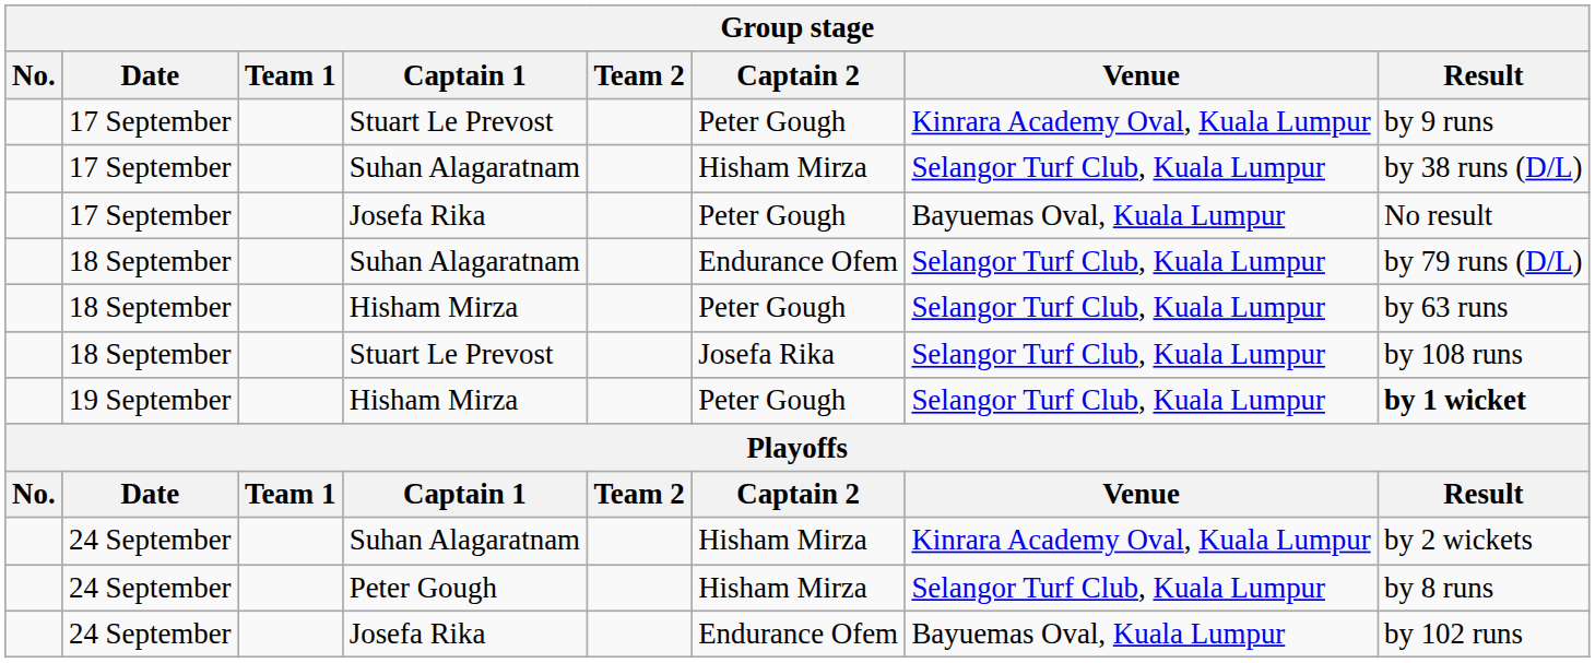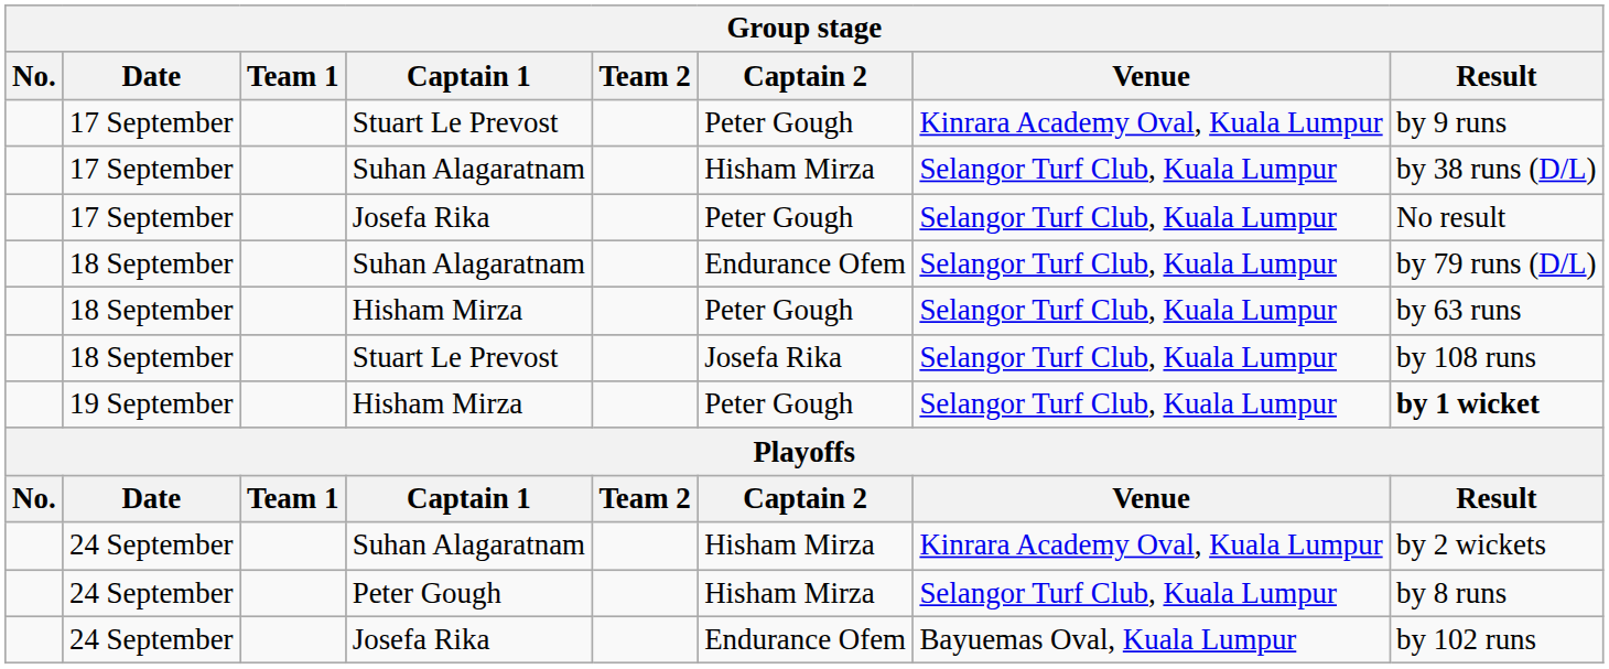17 September / Josefa Rika | Venue: Bayuemas Oval, Kuala Lumpur -> Selangor Turf Club, Kuala Lumpur
